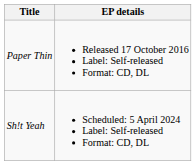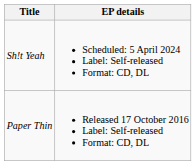rows swapped: Paper Thin <-> Sh!t Yeah
